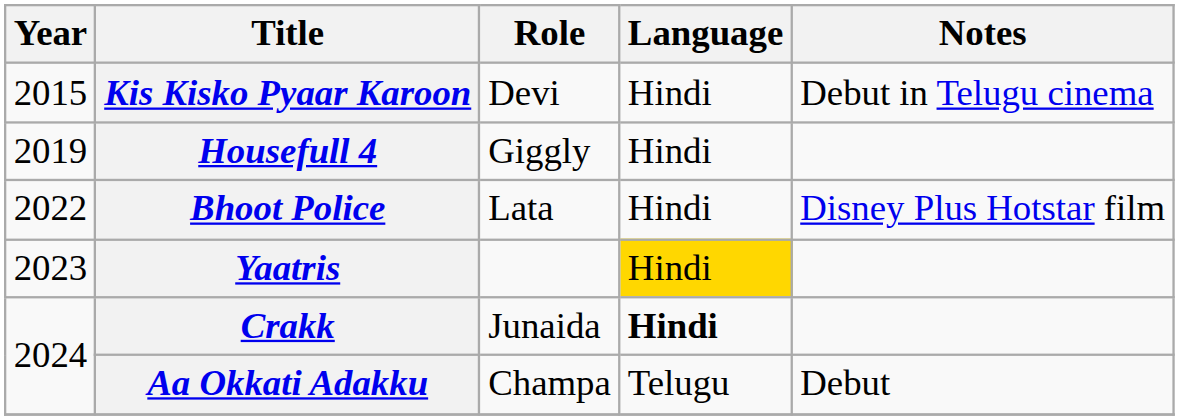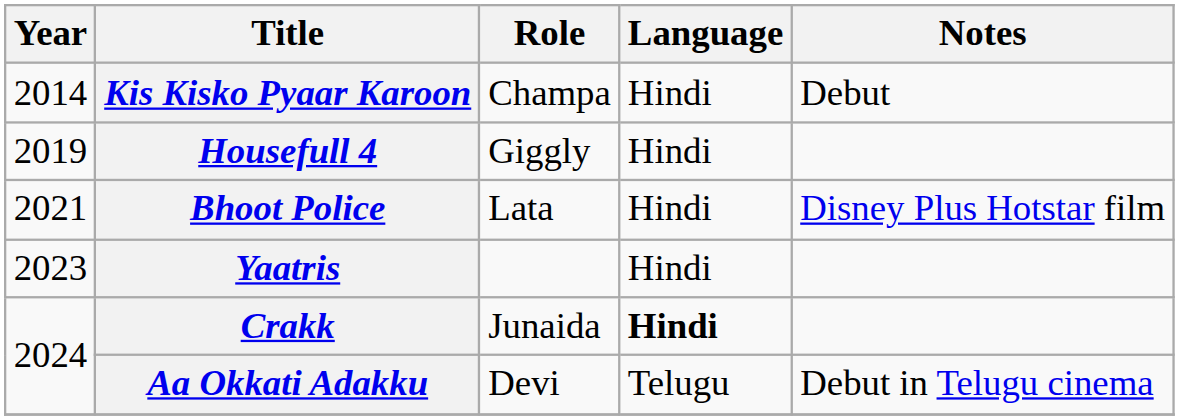Kis Kisko Pyaar Karoon | Year: 2015 -> 2014
Kis Kisko Pyaar Karoon | Role: Devi -> Champa
Kis Kisko Pyaar Karoon | Notes: Debut in Telugu cinema -> Debut
Bhoot Police | Year: 2022 -> 2021
Yaatris | Language: gold background -> no background
Aa Okkati Adakku | Role: Champa -> Devi
Aa Okkati Adakku | Notes: Debut -> Debut in Telugu cinema
